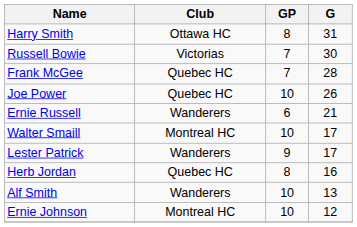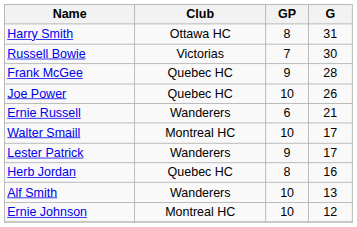Frank McGee | GP: 7 -> 9
